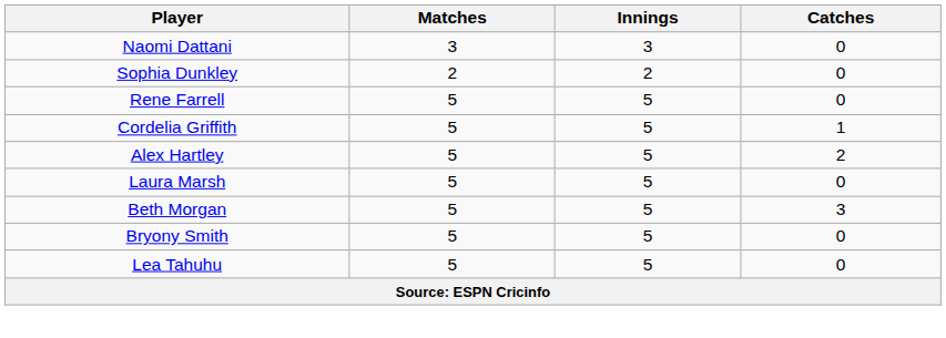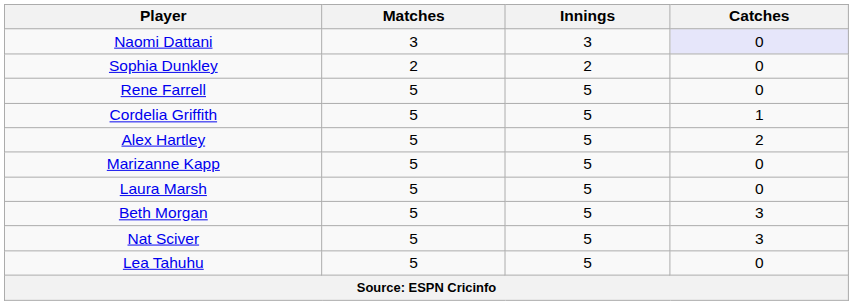Naomi Dattani | Catches: no background -> lavender background
+ row: Marizanne Kapp | 5 | 5 | 0
+ row: Nat Sciver | 5 | 5 | 3
- row: Bryony Smith | 5 | 5 | 0
